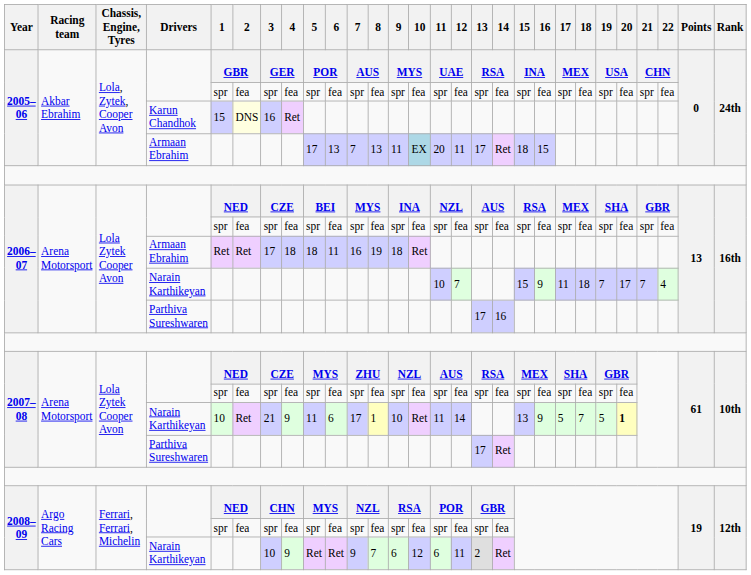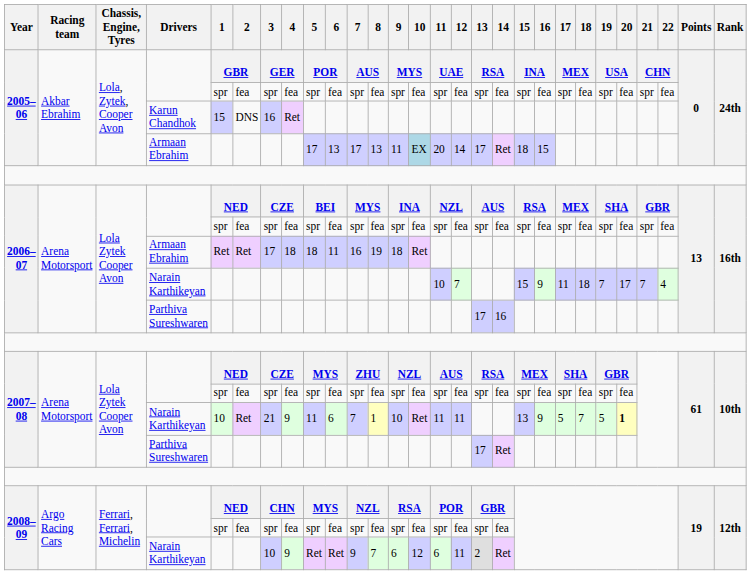2005–06 / Karun Chandhok | 2: lightyellow background -> no background
2005–06 / Armaan Ebrahim | 7: 7 -> 17
2005–06 / Armaan Ebrahim | 12: 11 -> 14
2007–08 / Narain Karthikeyan | 7: 17 -> 7
2007–08 / Narain Karthikeyan | 12: 14 -> 11
